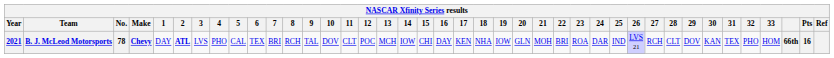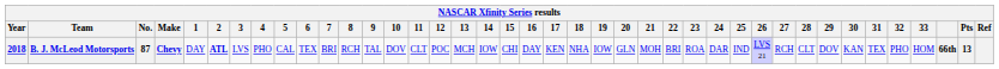B. J. McLeod Motorsports | Year: 2021 -> 2018
B. J. McLeod Motorsports | No.: 78 -> 87
B. J. McLeod Motorsports | Pts: 16 -> 13
